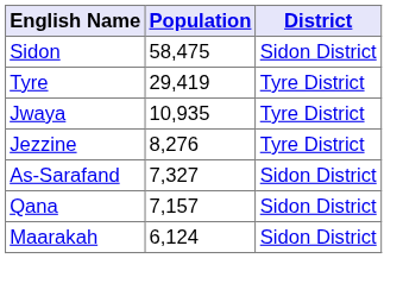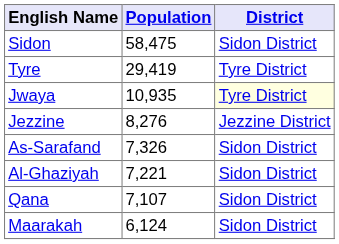Jwaya | District: no background -> lightyellow background
Jezzine | District: Tyre District -> Jezzine District
As-Sarafand | Population: 7,327 -> 7,326
+ row: Al-Ghaziyah | 7,221 | Sidon District
Qana | Population: 7,157 -> 7,107
